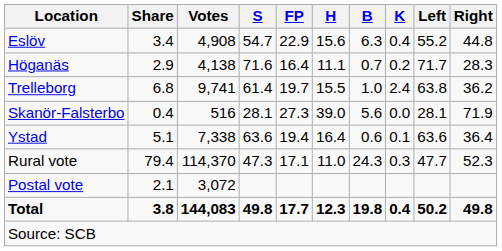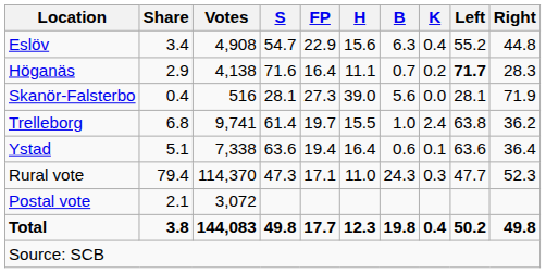Höganäs | Left: normal -> bold
rows swapped: Skanör-Falsterbo <-> Trelleborg
